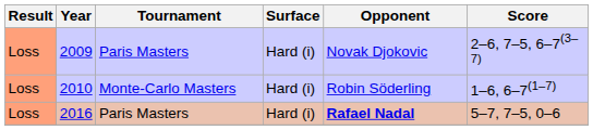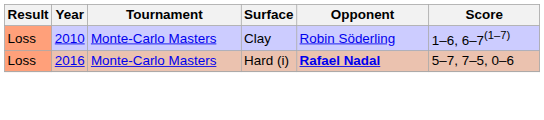- row: Loss | 2009 | Paris Masters | Hard (i) | Novak Djokovic | 2–6, 7–5, 6–7(3–7)
2010 | Surface: Hard (i) -> Clay
2016 | Tournament: Paris Masters -> Monte-Carlo Masters
